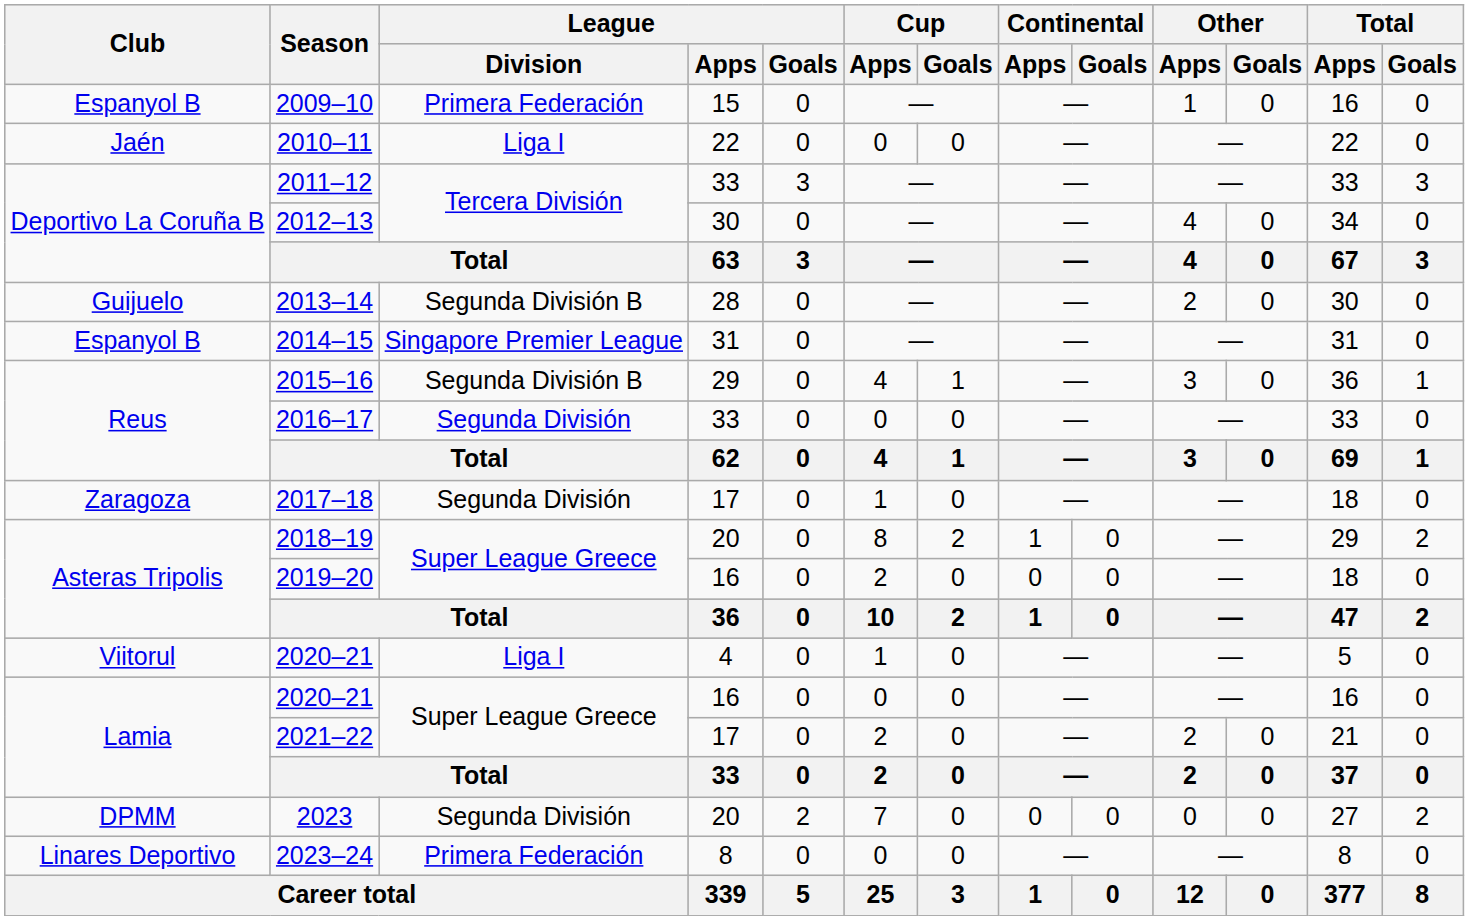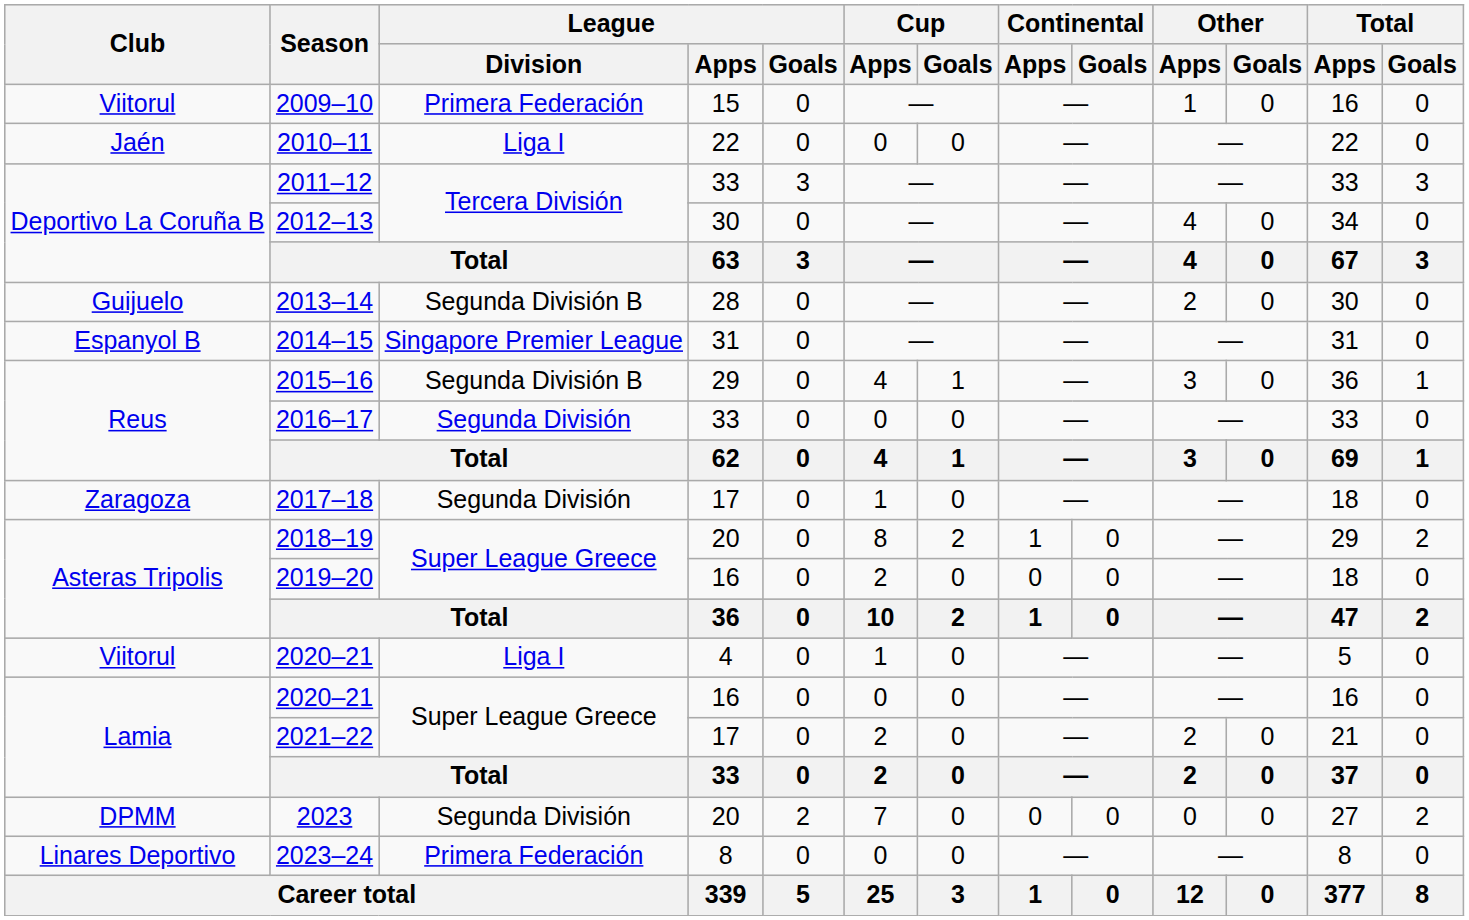2009–10 | Club: Espanyol B -> Viitorul
